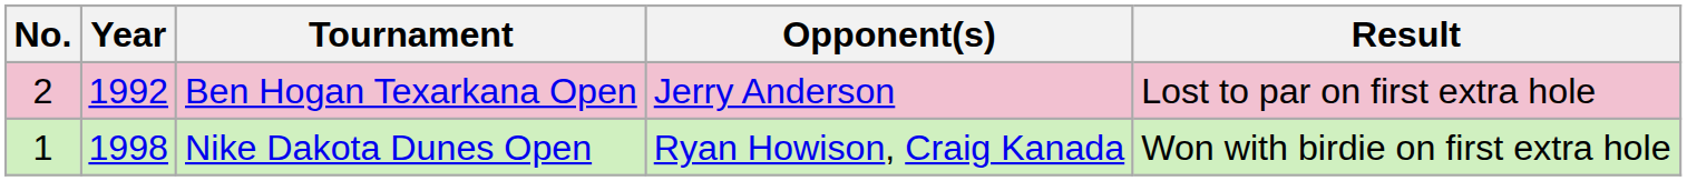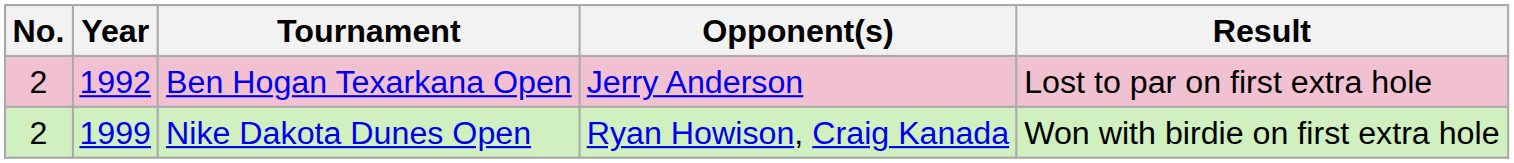Nike Dakota Dunes Open | No.: 1 -> 2
Nike Dakota Dunes Open | Year: 1998 -> 1999
